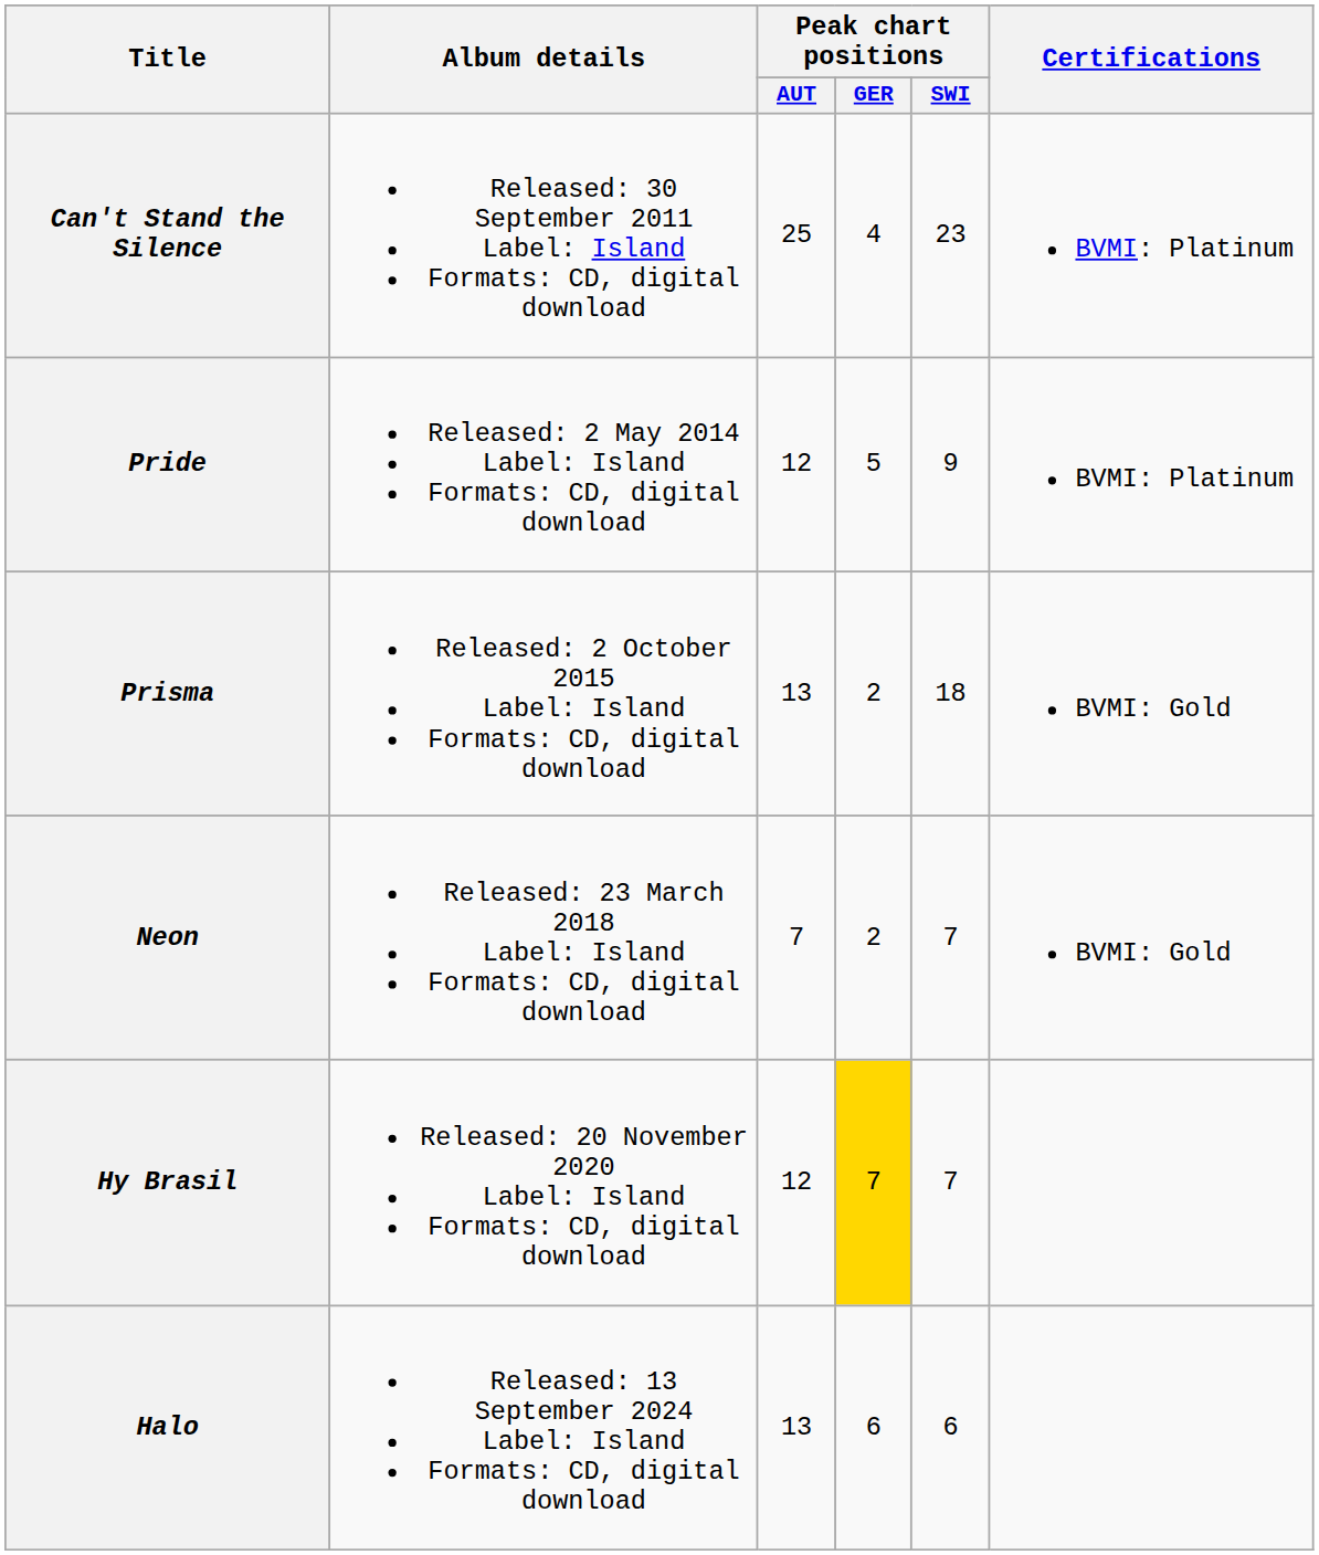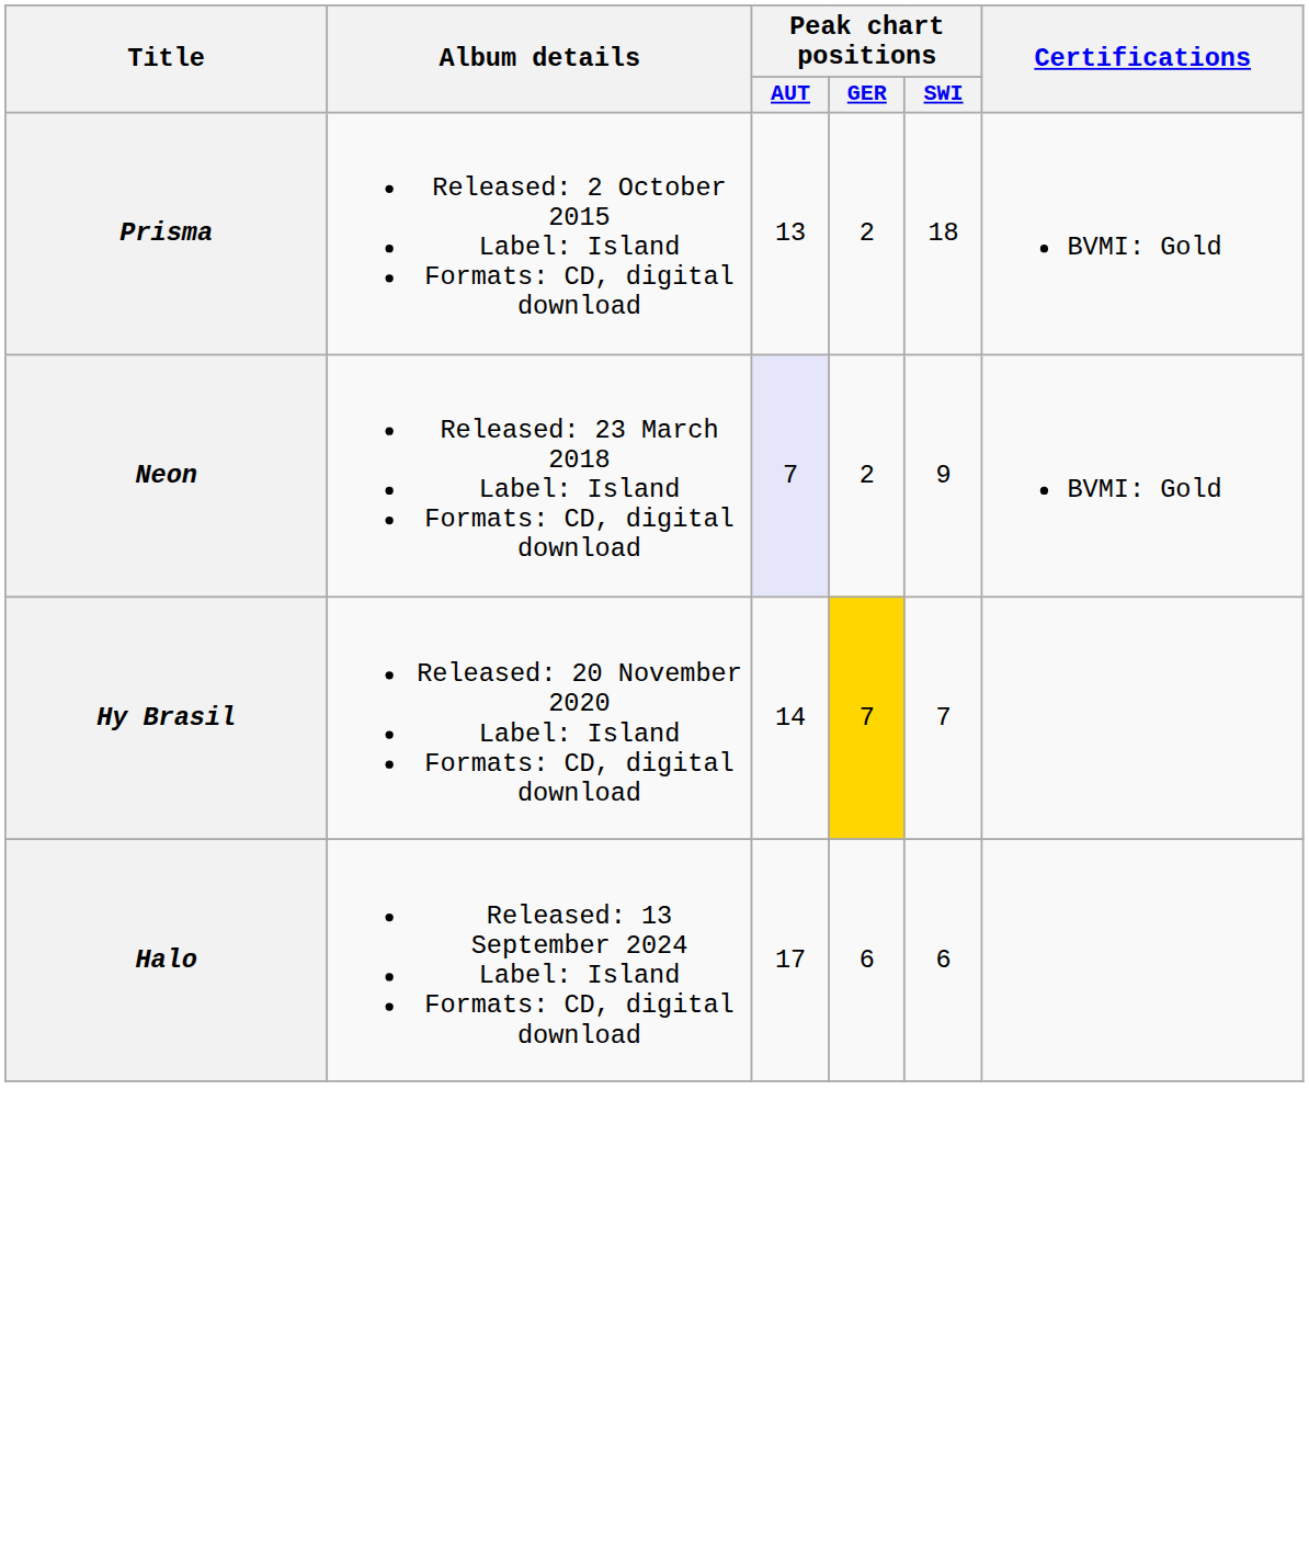- row: Can't Stand the Silence | Released: 30 September 2011 Label: Island Formats: CD, digital download | 25 | 4 | 23 | BVMI: Platinum
- row: Pride | Released: 2 May 2014 Label: Island Formats: CD, digital download | 12 | 5 | 9 | BVMI: Platinum
Neon | Peak chart positions / AUT: no background -> lavender background
Neon | Peak chart positions / SWI: 7 -> 9
Hy Brasil | Peak chart positions / AUT: 12 -> 14
Halo | Peak chart positions / AUT: 13 -> 17
